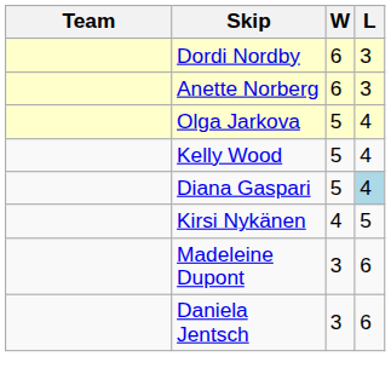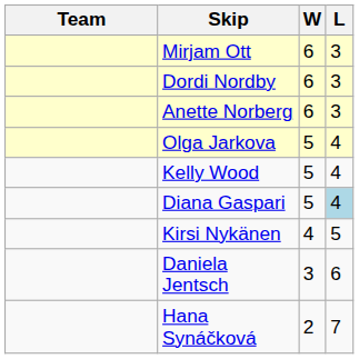+ row: Mirjam Ott | 6 | 3
- row: Madeleine Dupont | 3 | 6
+ row: Hana Synáčková | 2 | 7
